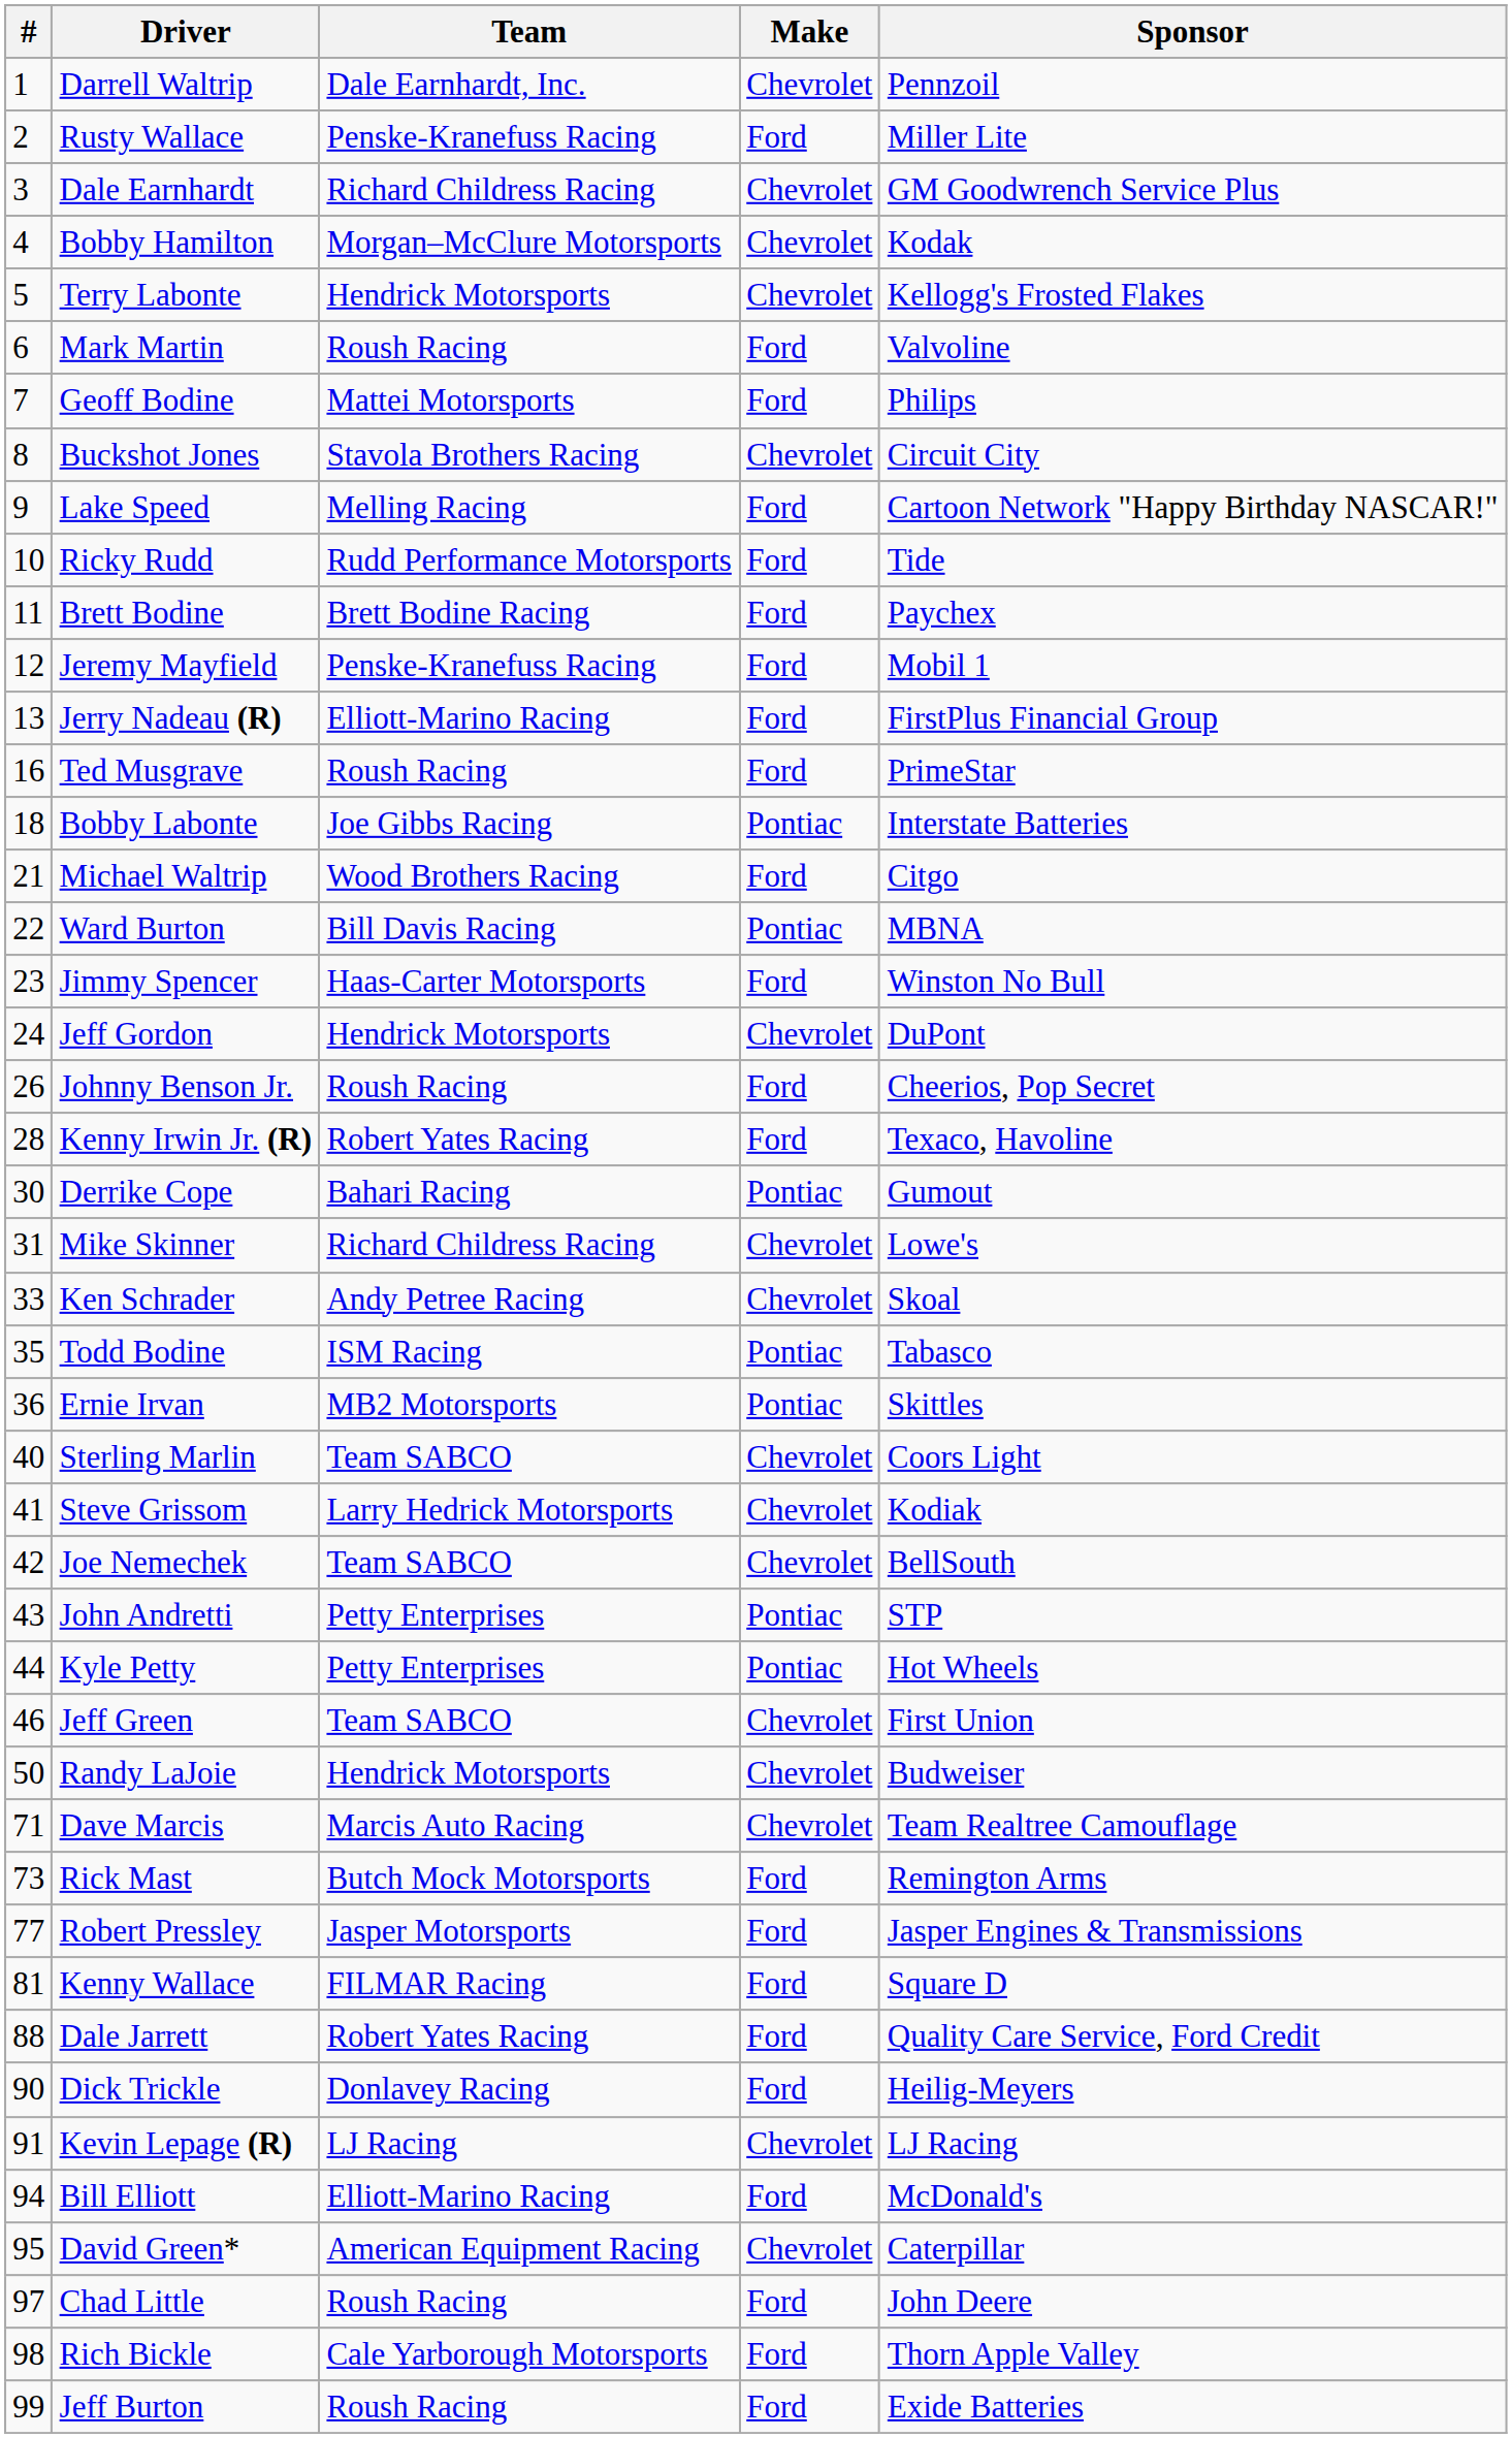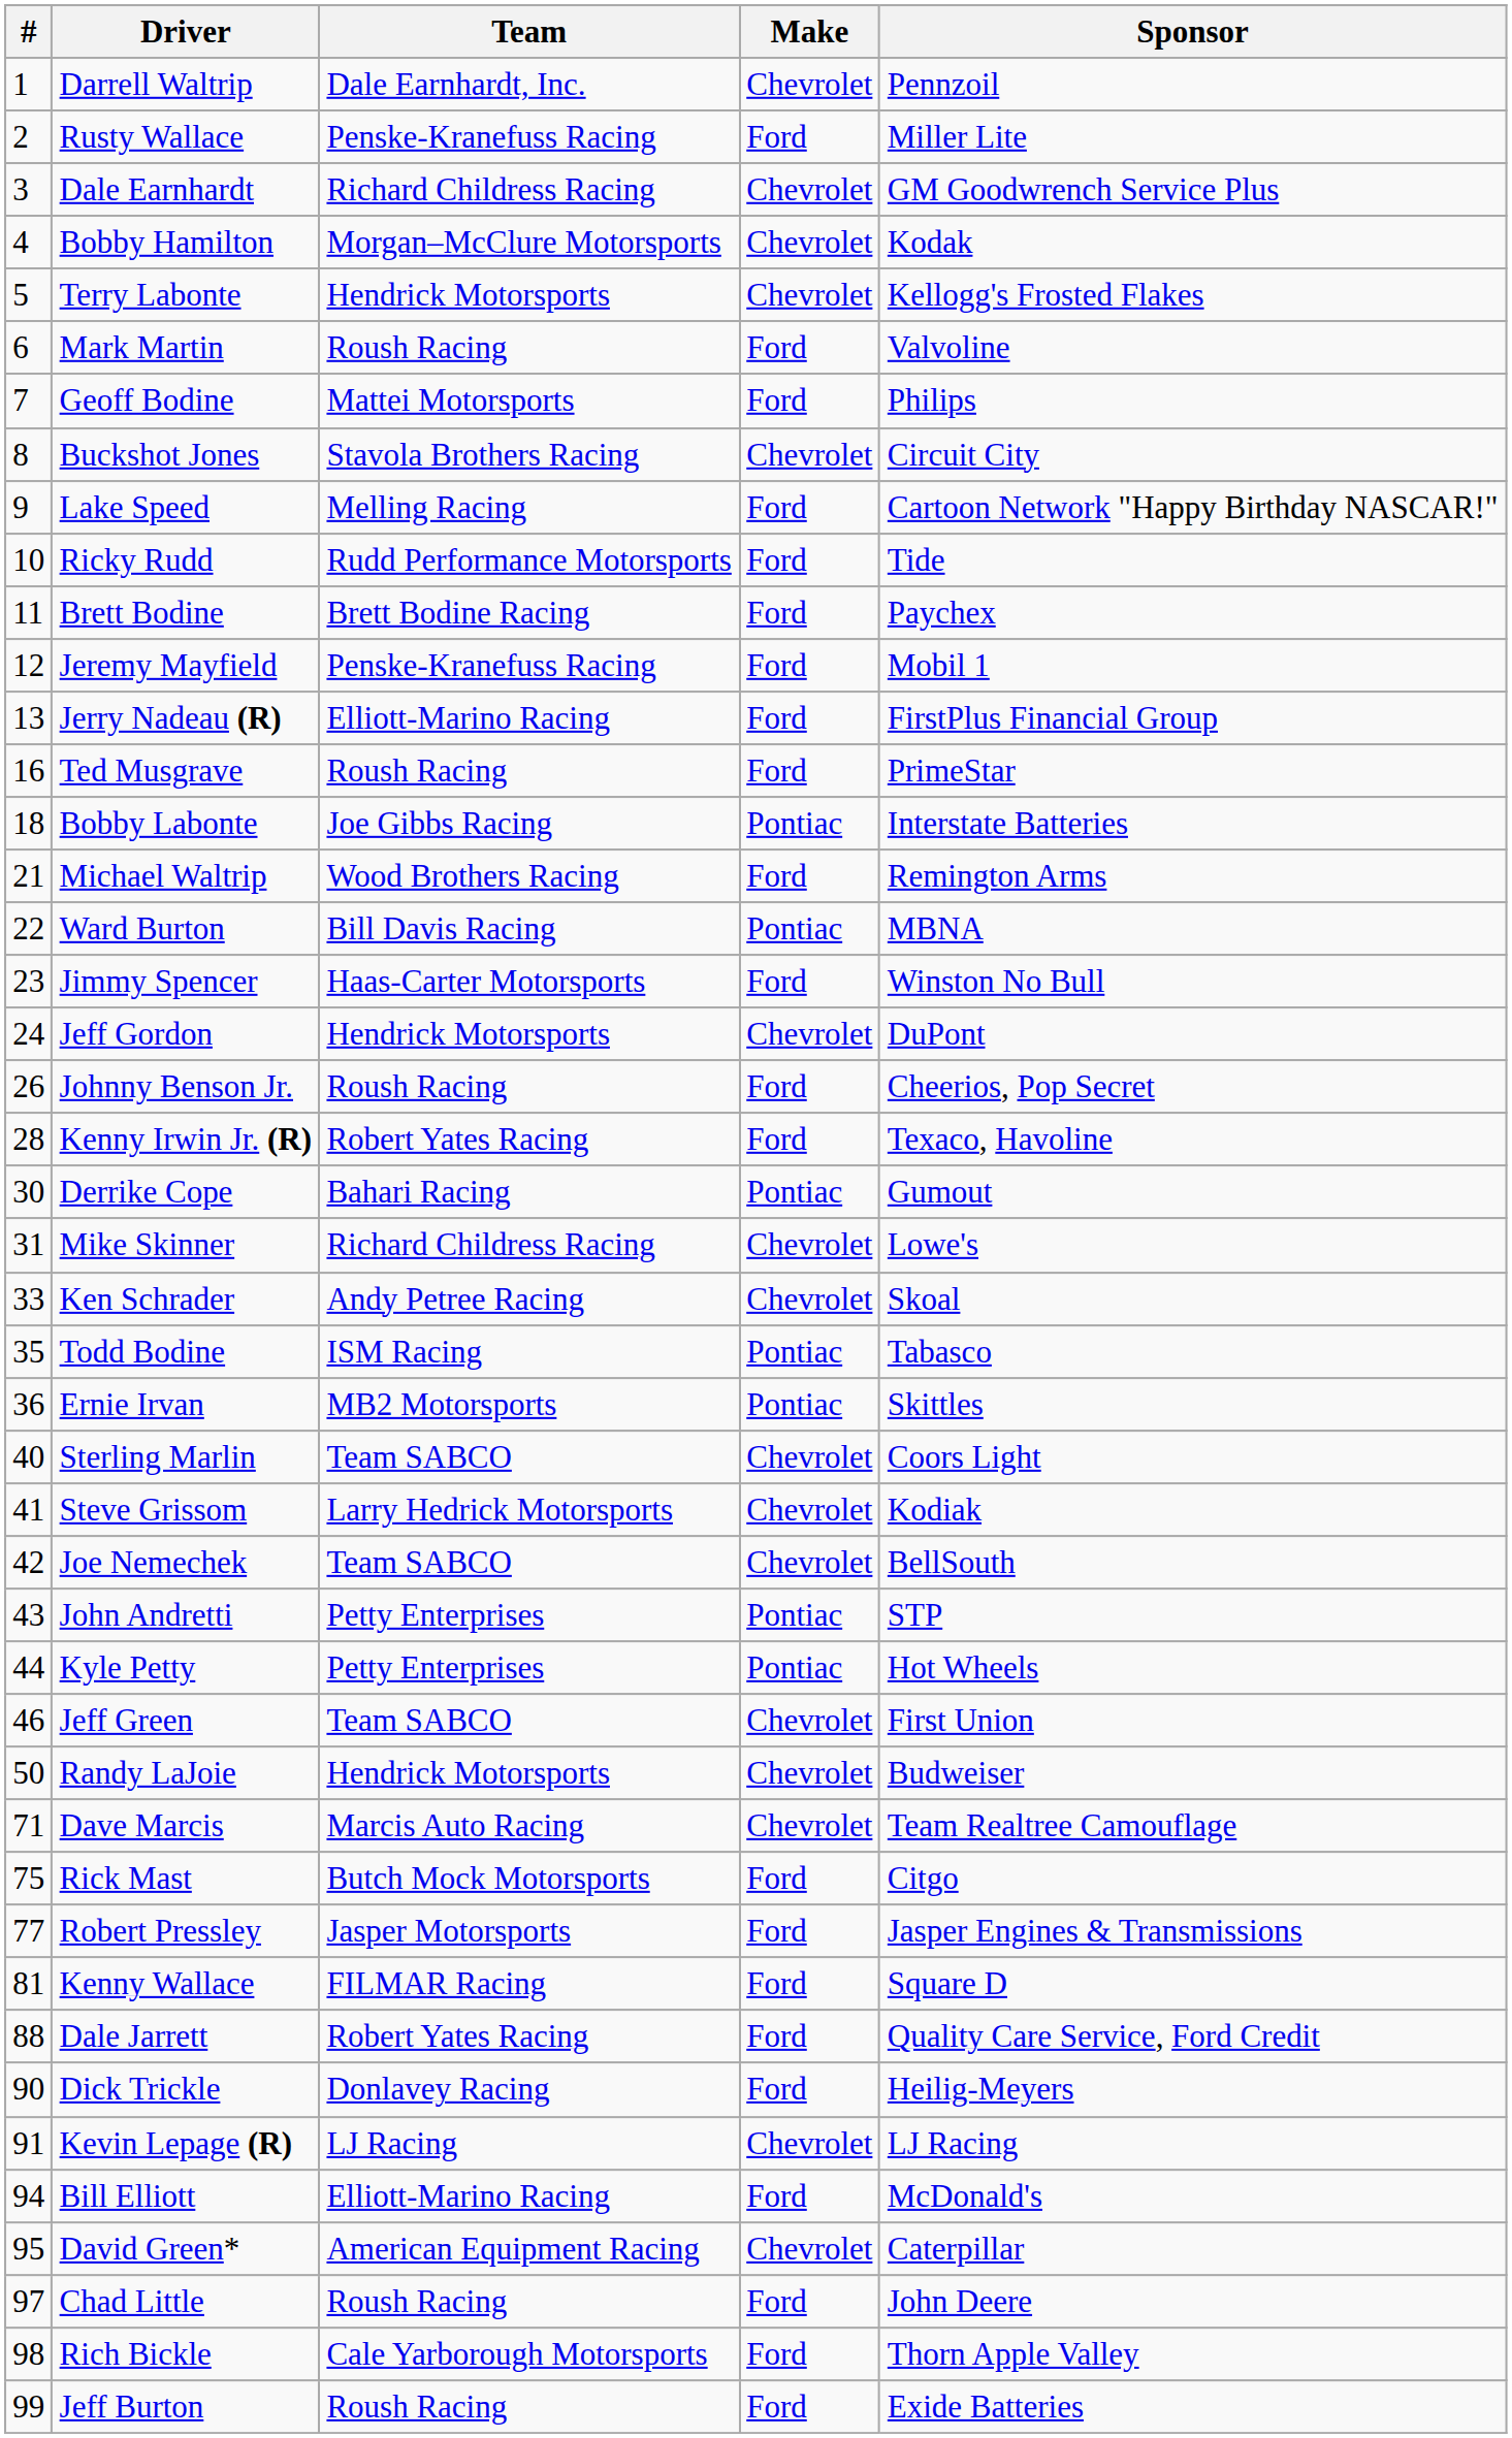Michael Waltrip | Sponsor: Citgo -> Remington Arms
Rick Mast | #: 73 -> 75
Rick Mast | Sponsor: Remington Arms -> Citgo
